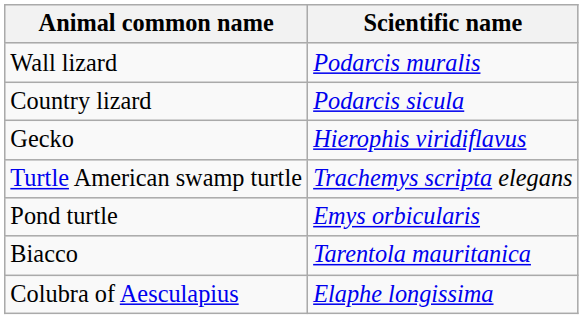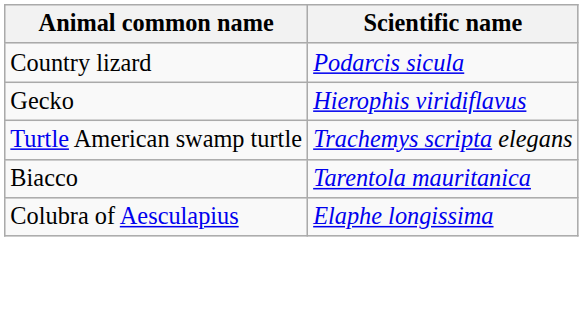- row: Wall lizard | Podarcis muralis
- row: Pond turtle | Emys orbicularis
